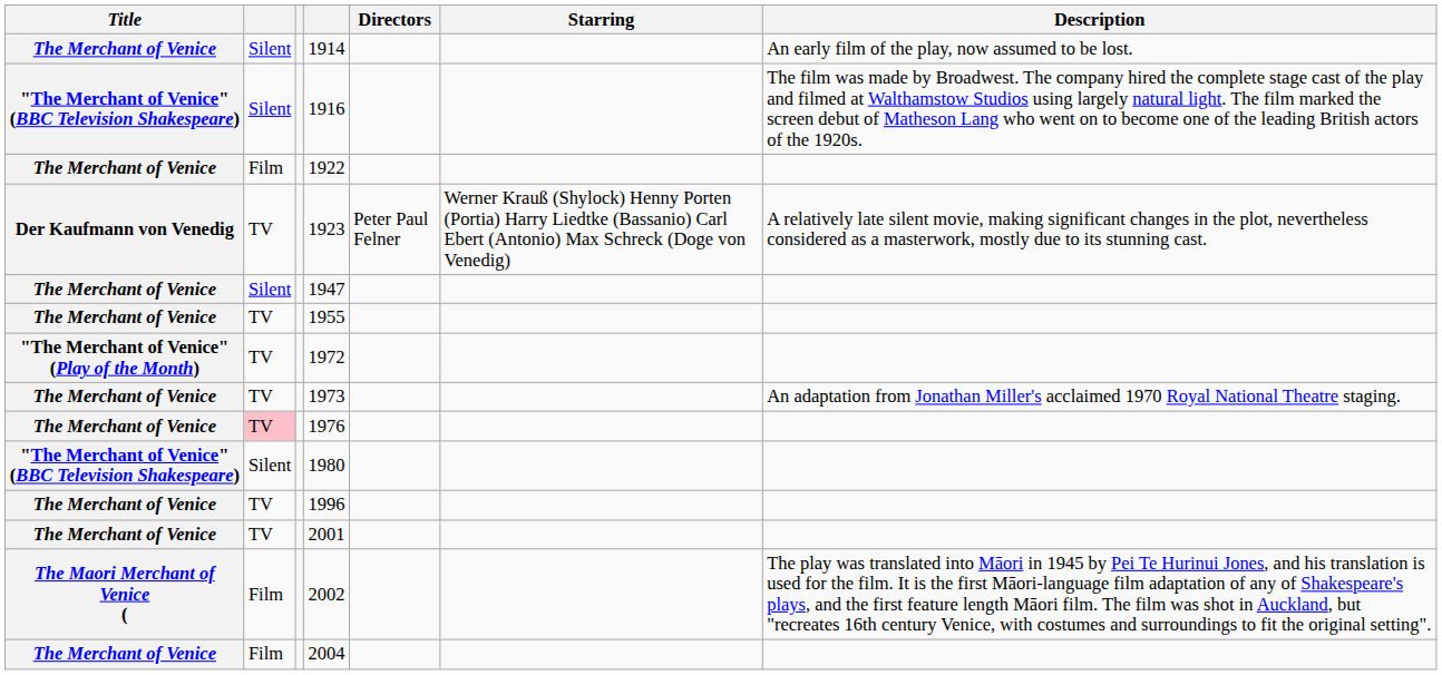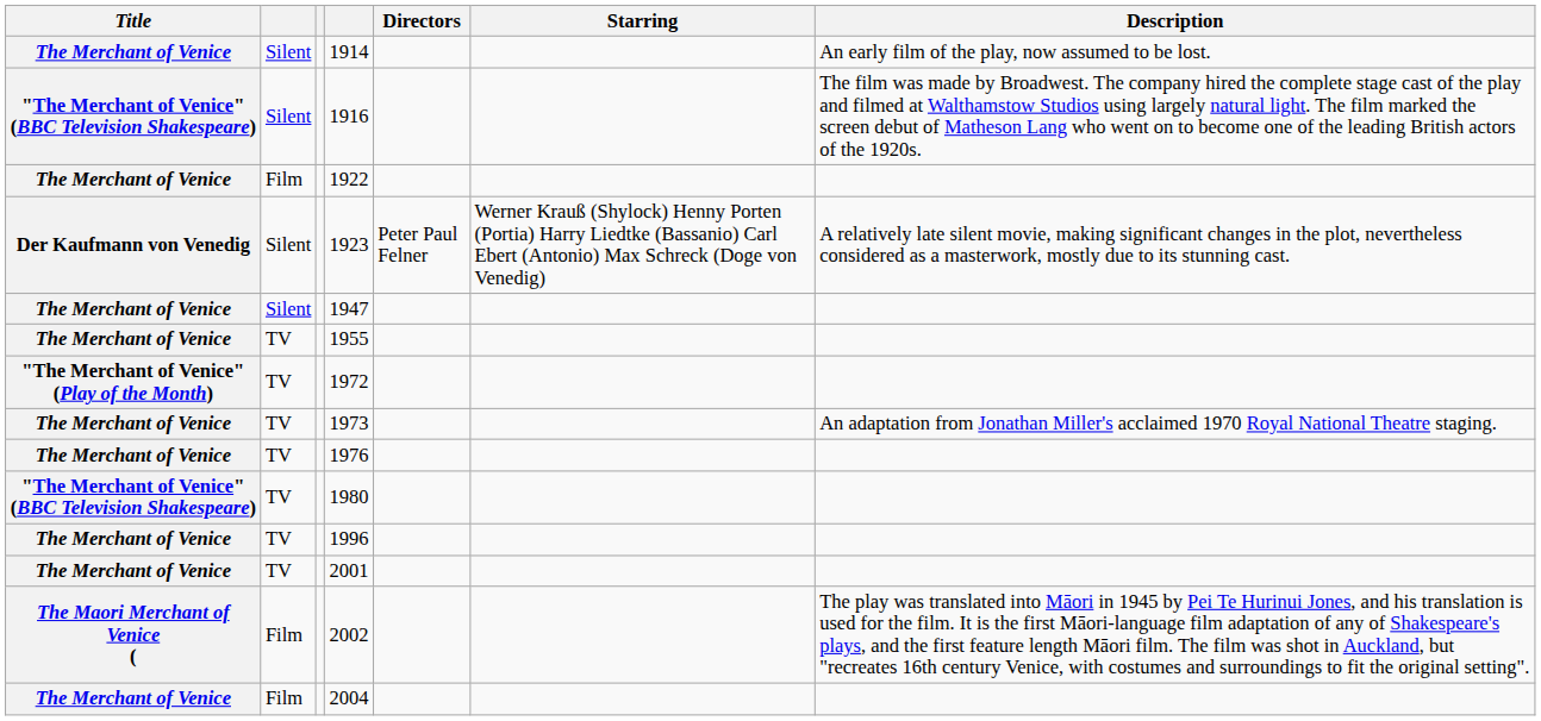1923 | column 2: TV -> Silent
1976 | column 2: pink background -> no background
1980 | column 2: Silent -> TV
